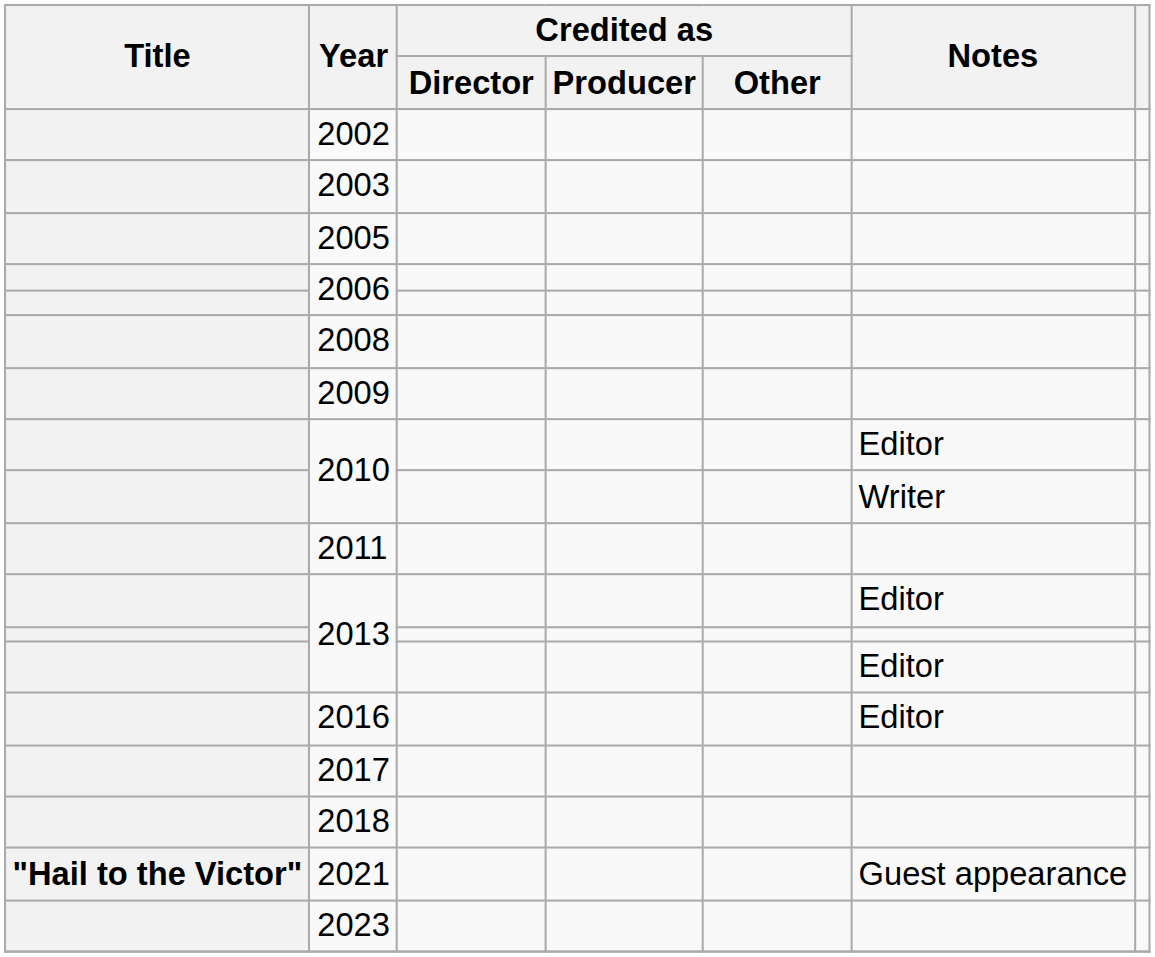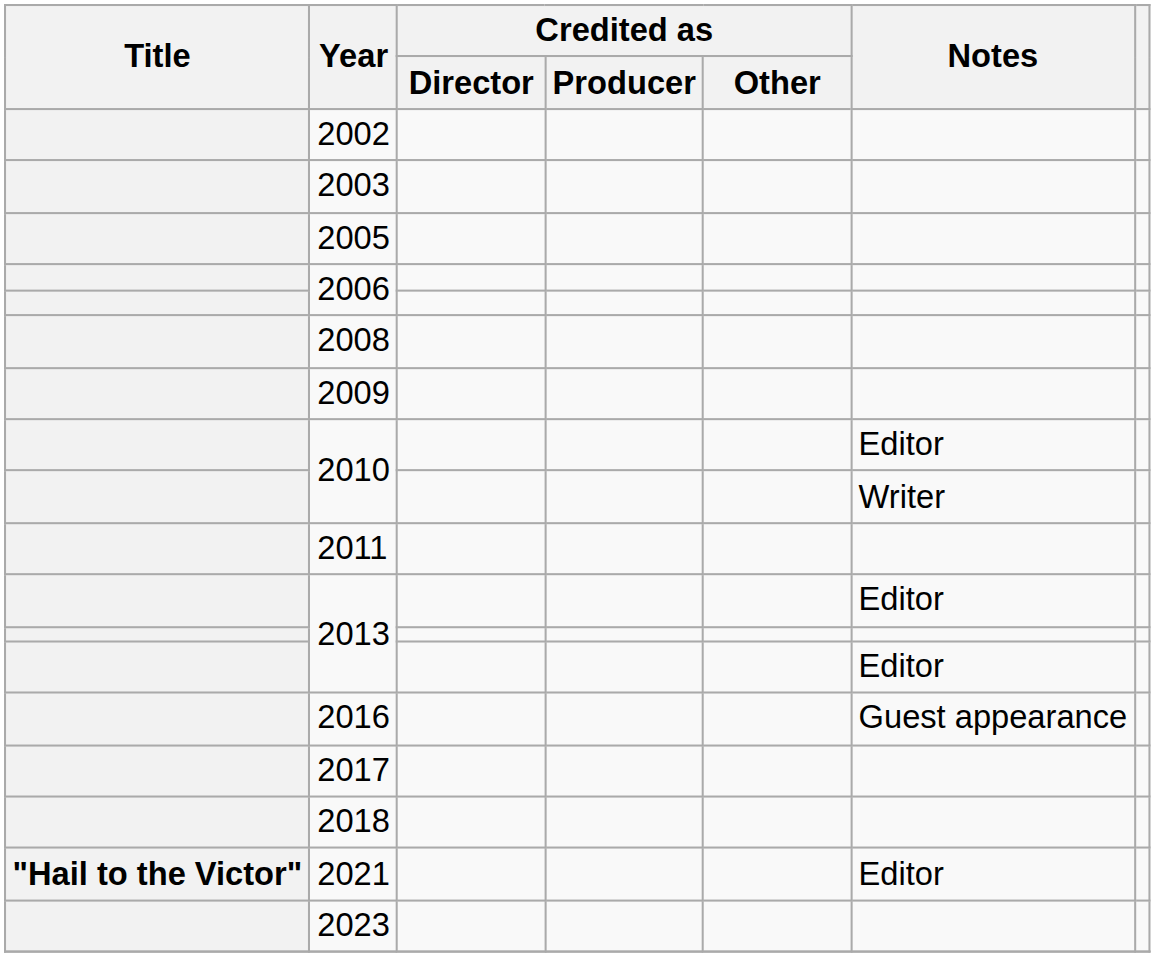2016 | Notes: Editor -> Guest appearance
2021 | Notes: Guest appearance -> Editor
